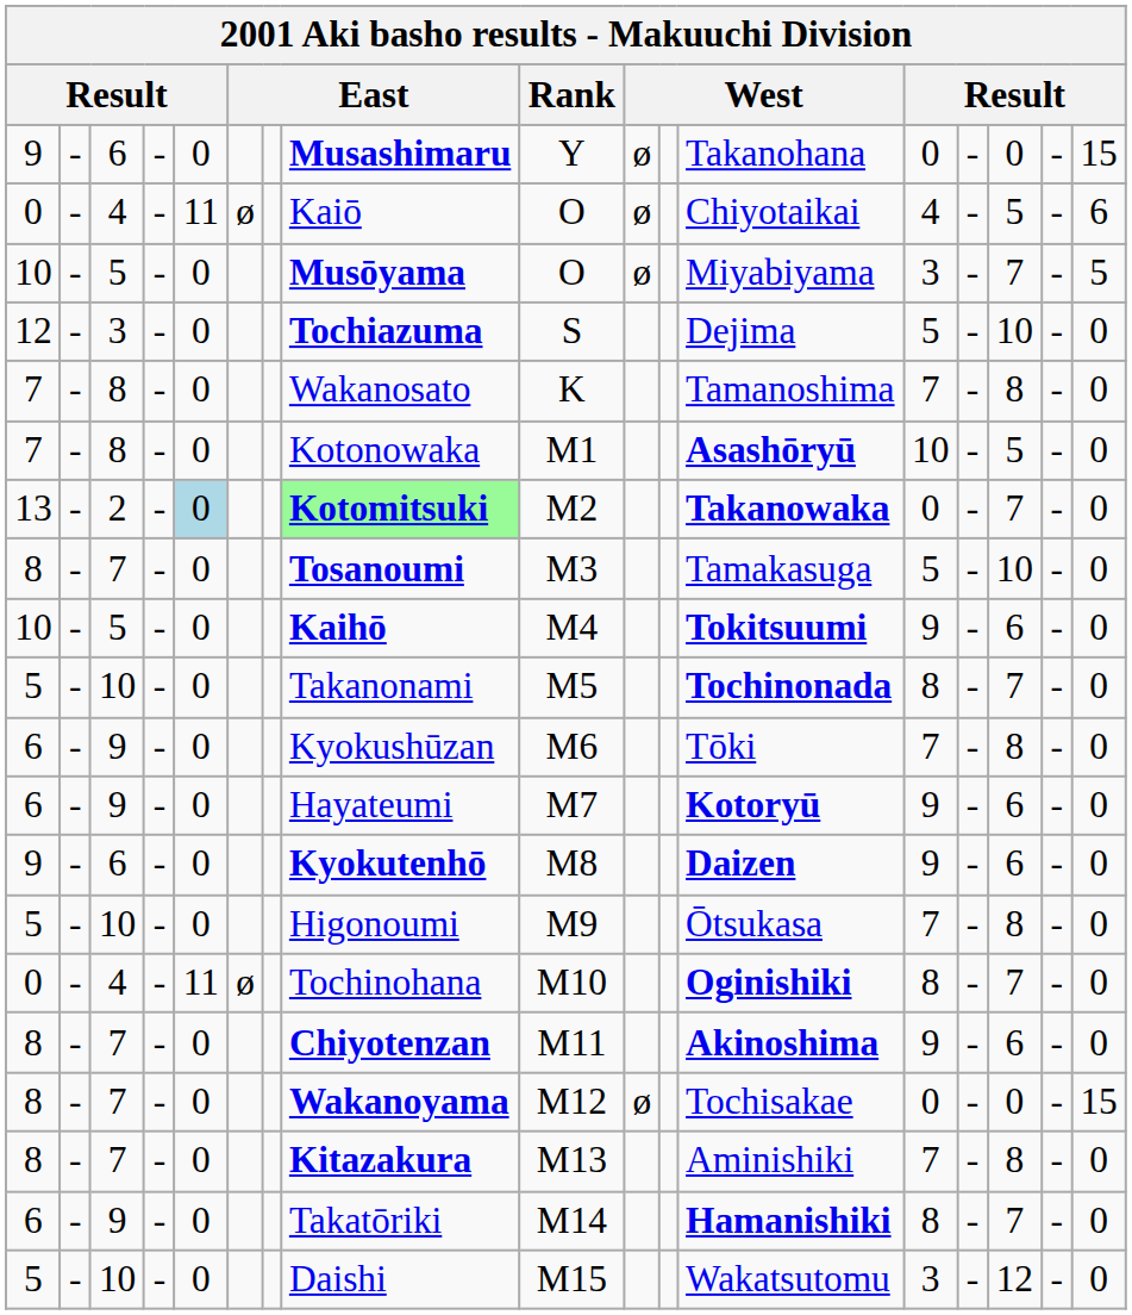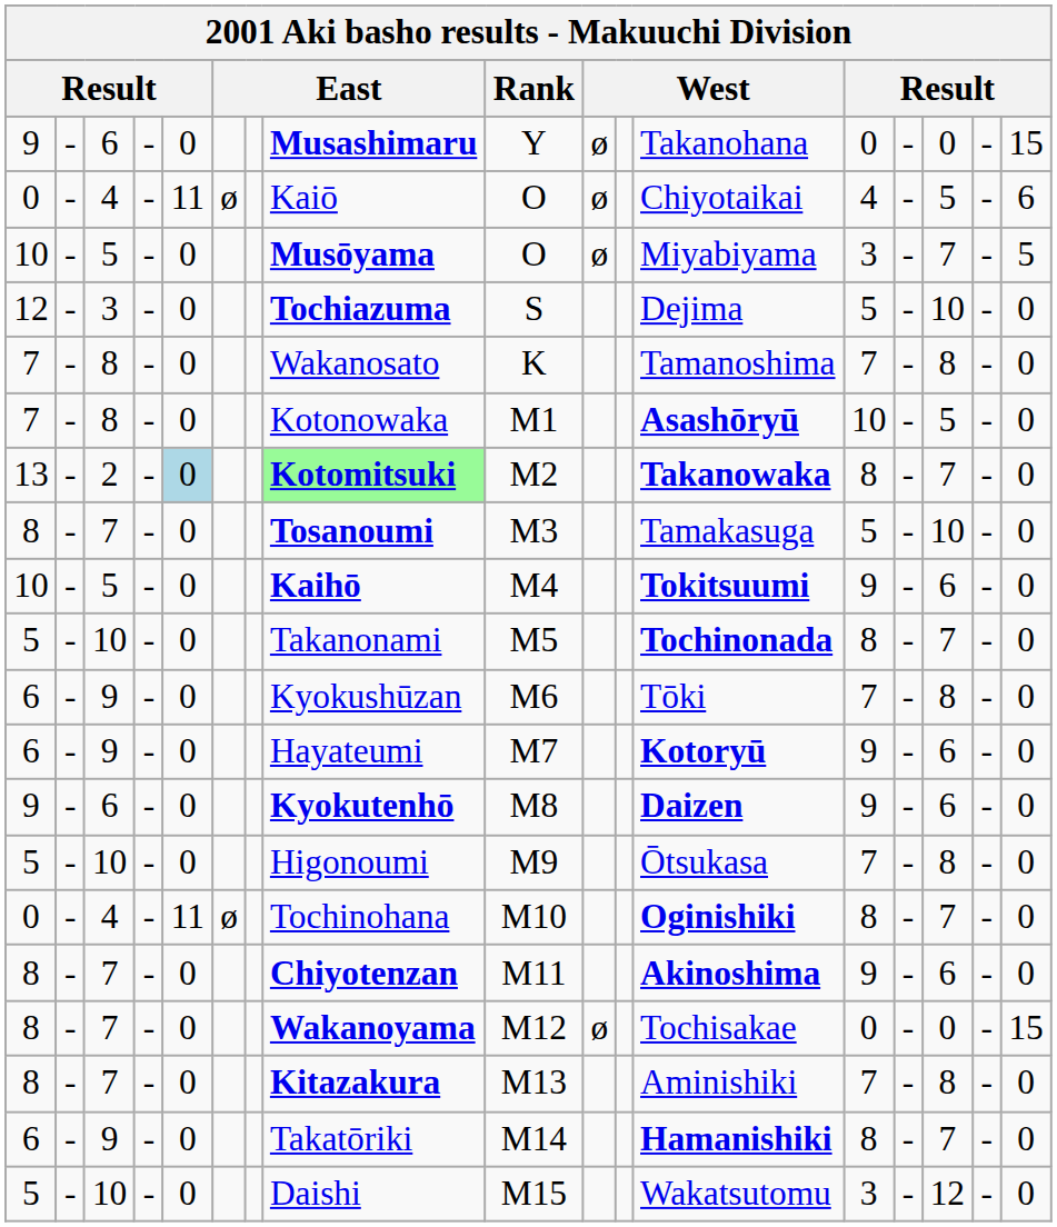13 | column 13: 0 -> 8
